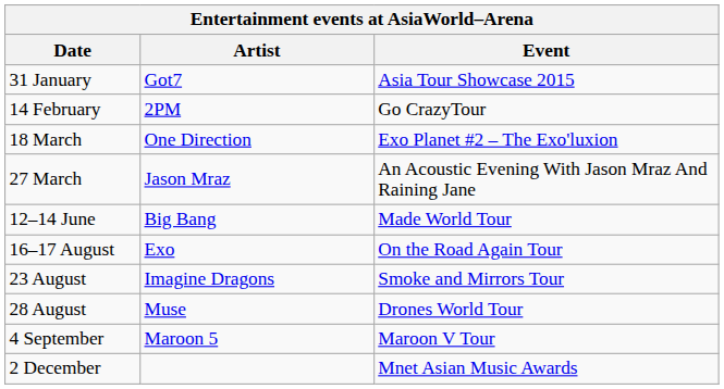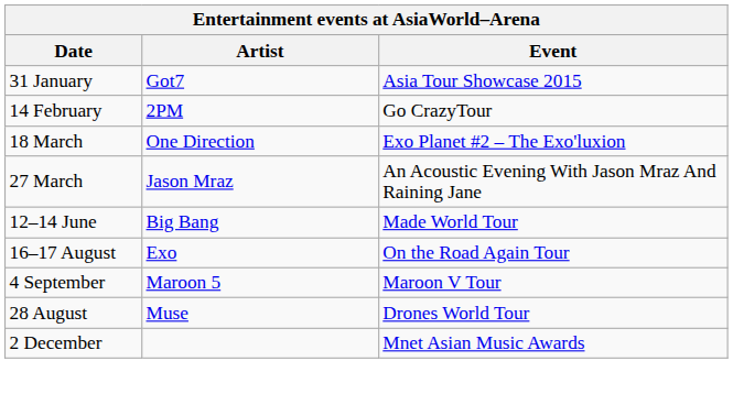- row: 23 August | Imagine Dragons | Smoke and Mirrors Tour
rows swapped: 28 August <-> 4 September
